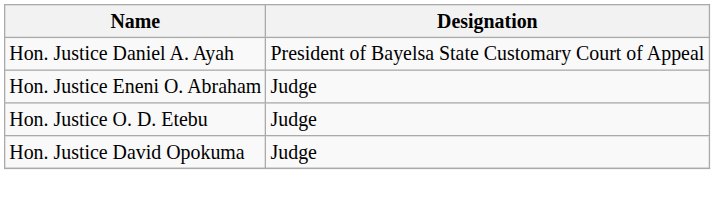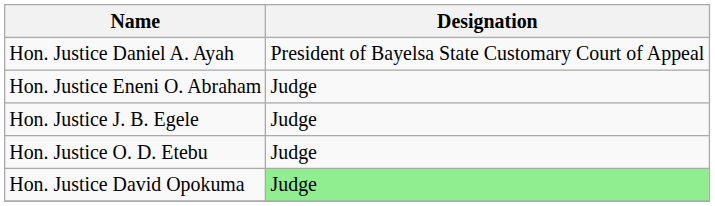+ row: Hon. Justice J. B. Egele | Judge
Hon. Justice David Opokuma | Designation: no background -> lightgreen background
